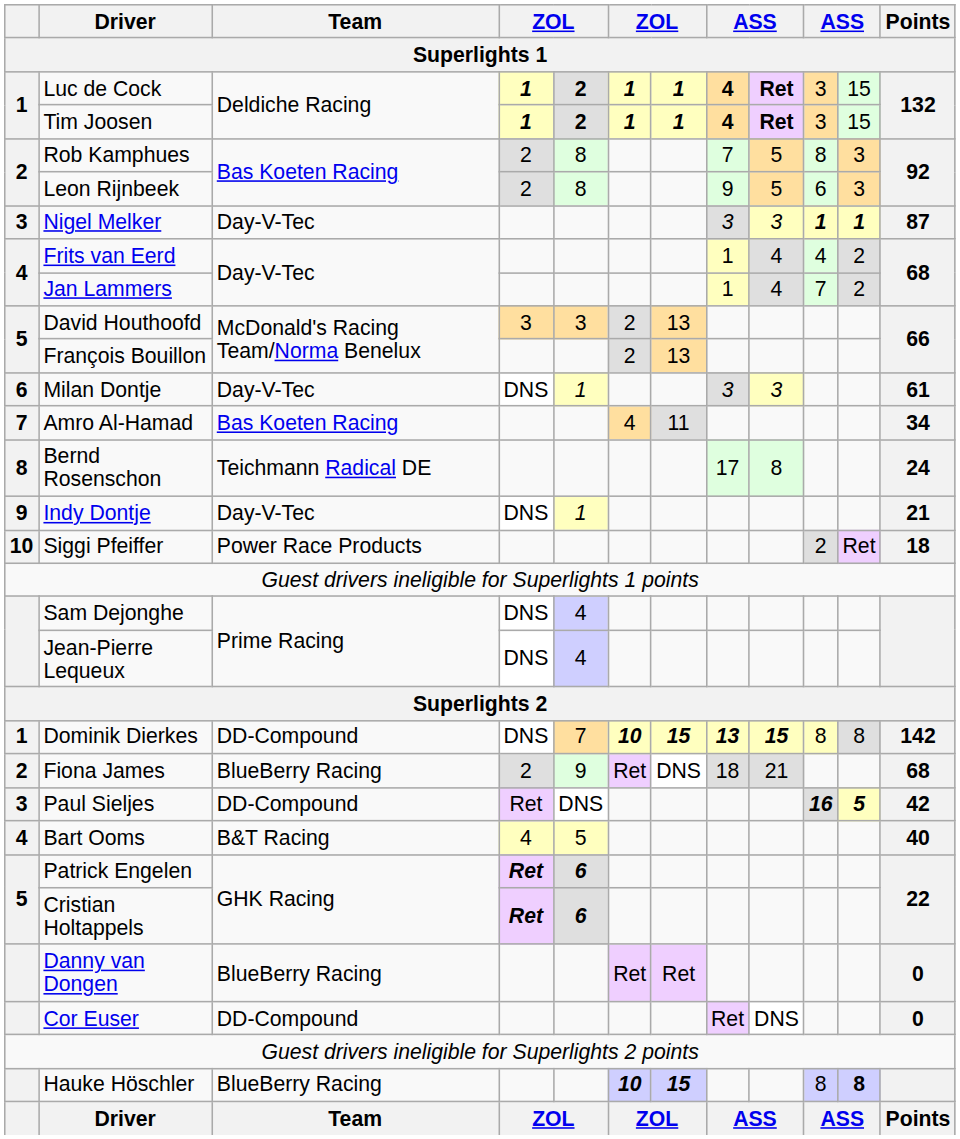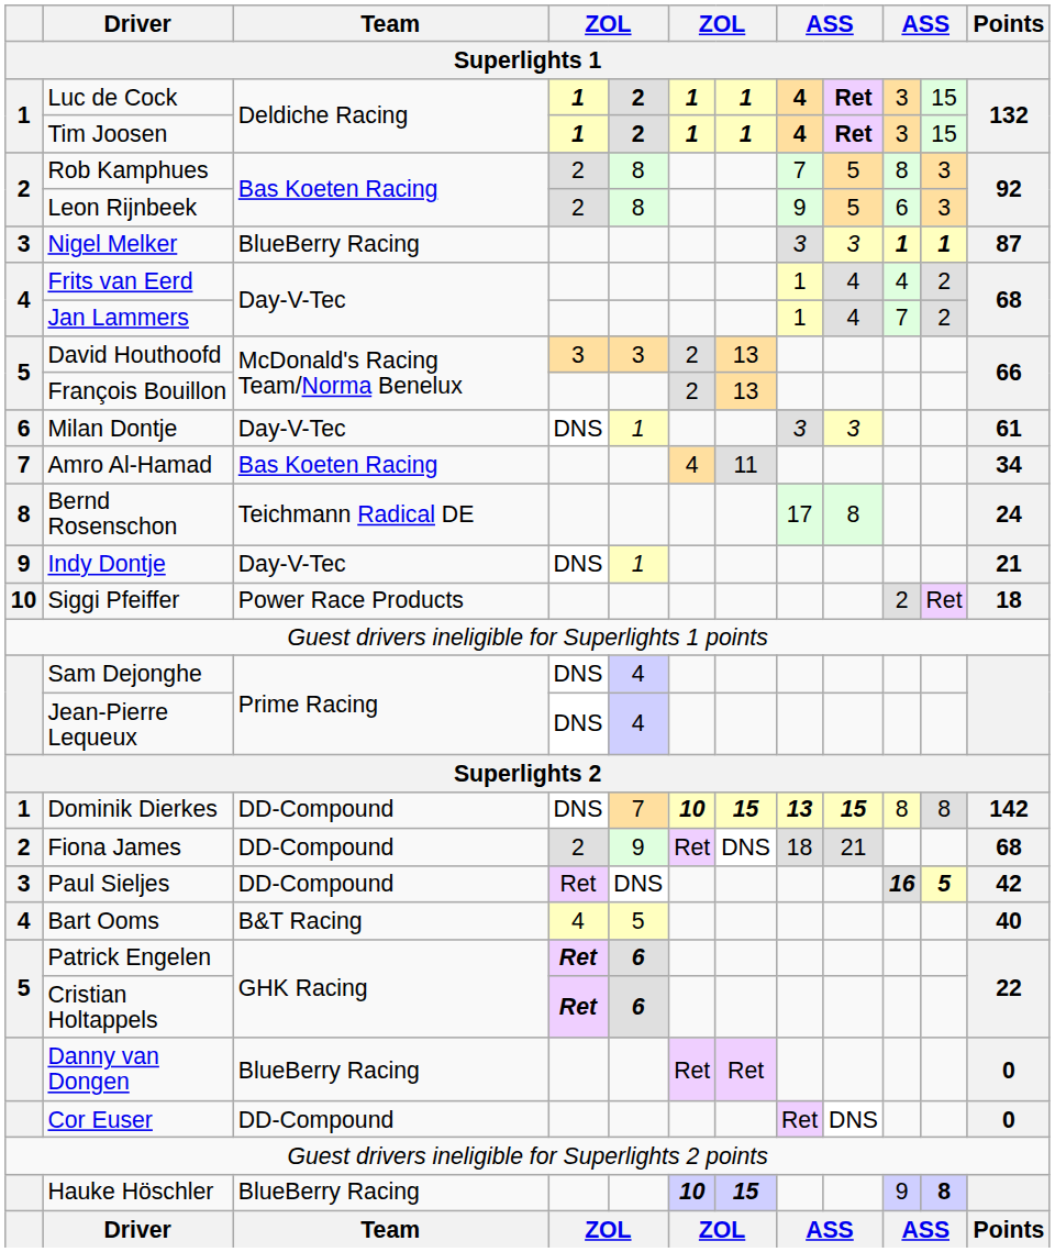Nigel Melker | Team: Day-V-Tec -> BlueBerry Racing
Fiona James | Team: BlueBerry Racing -> DD-Compound
Hauke Höschler | column 10: 8 -> 9
